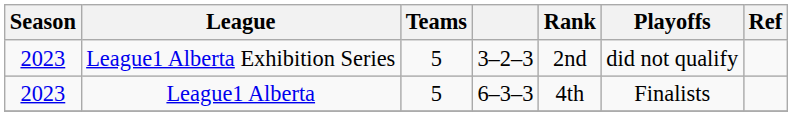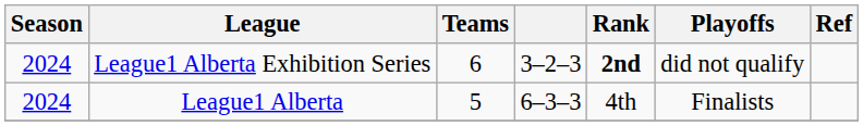League1 Alberta Exhibition Series | Season: 2023 -> 2024
League1 Alberta Exhibition Series | Teams: 5 -> 6
League1 Alberta Exhibition Series | Rank: normal -> bold
League1 Alberta | Season: 2023 -> 2024
